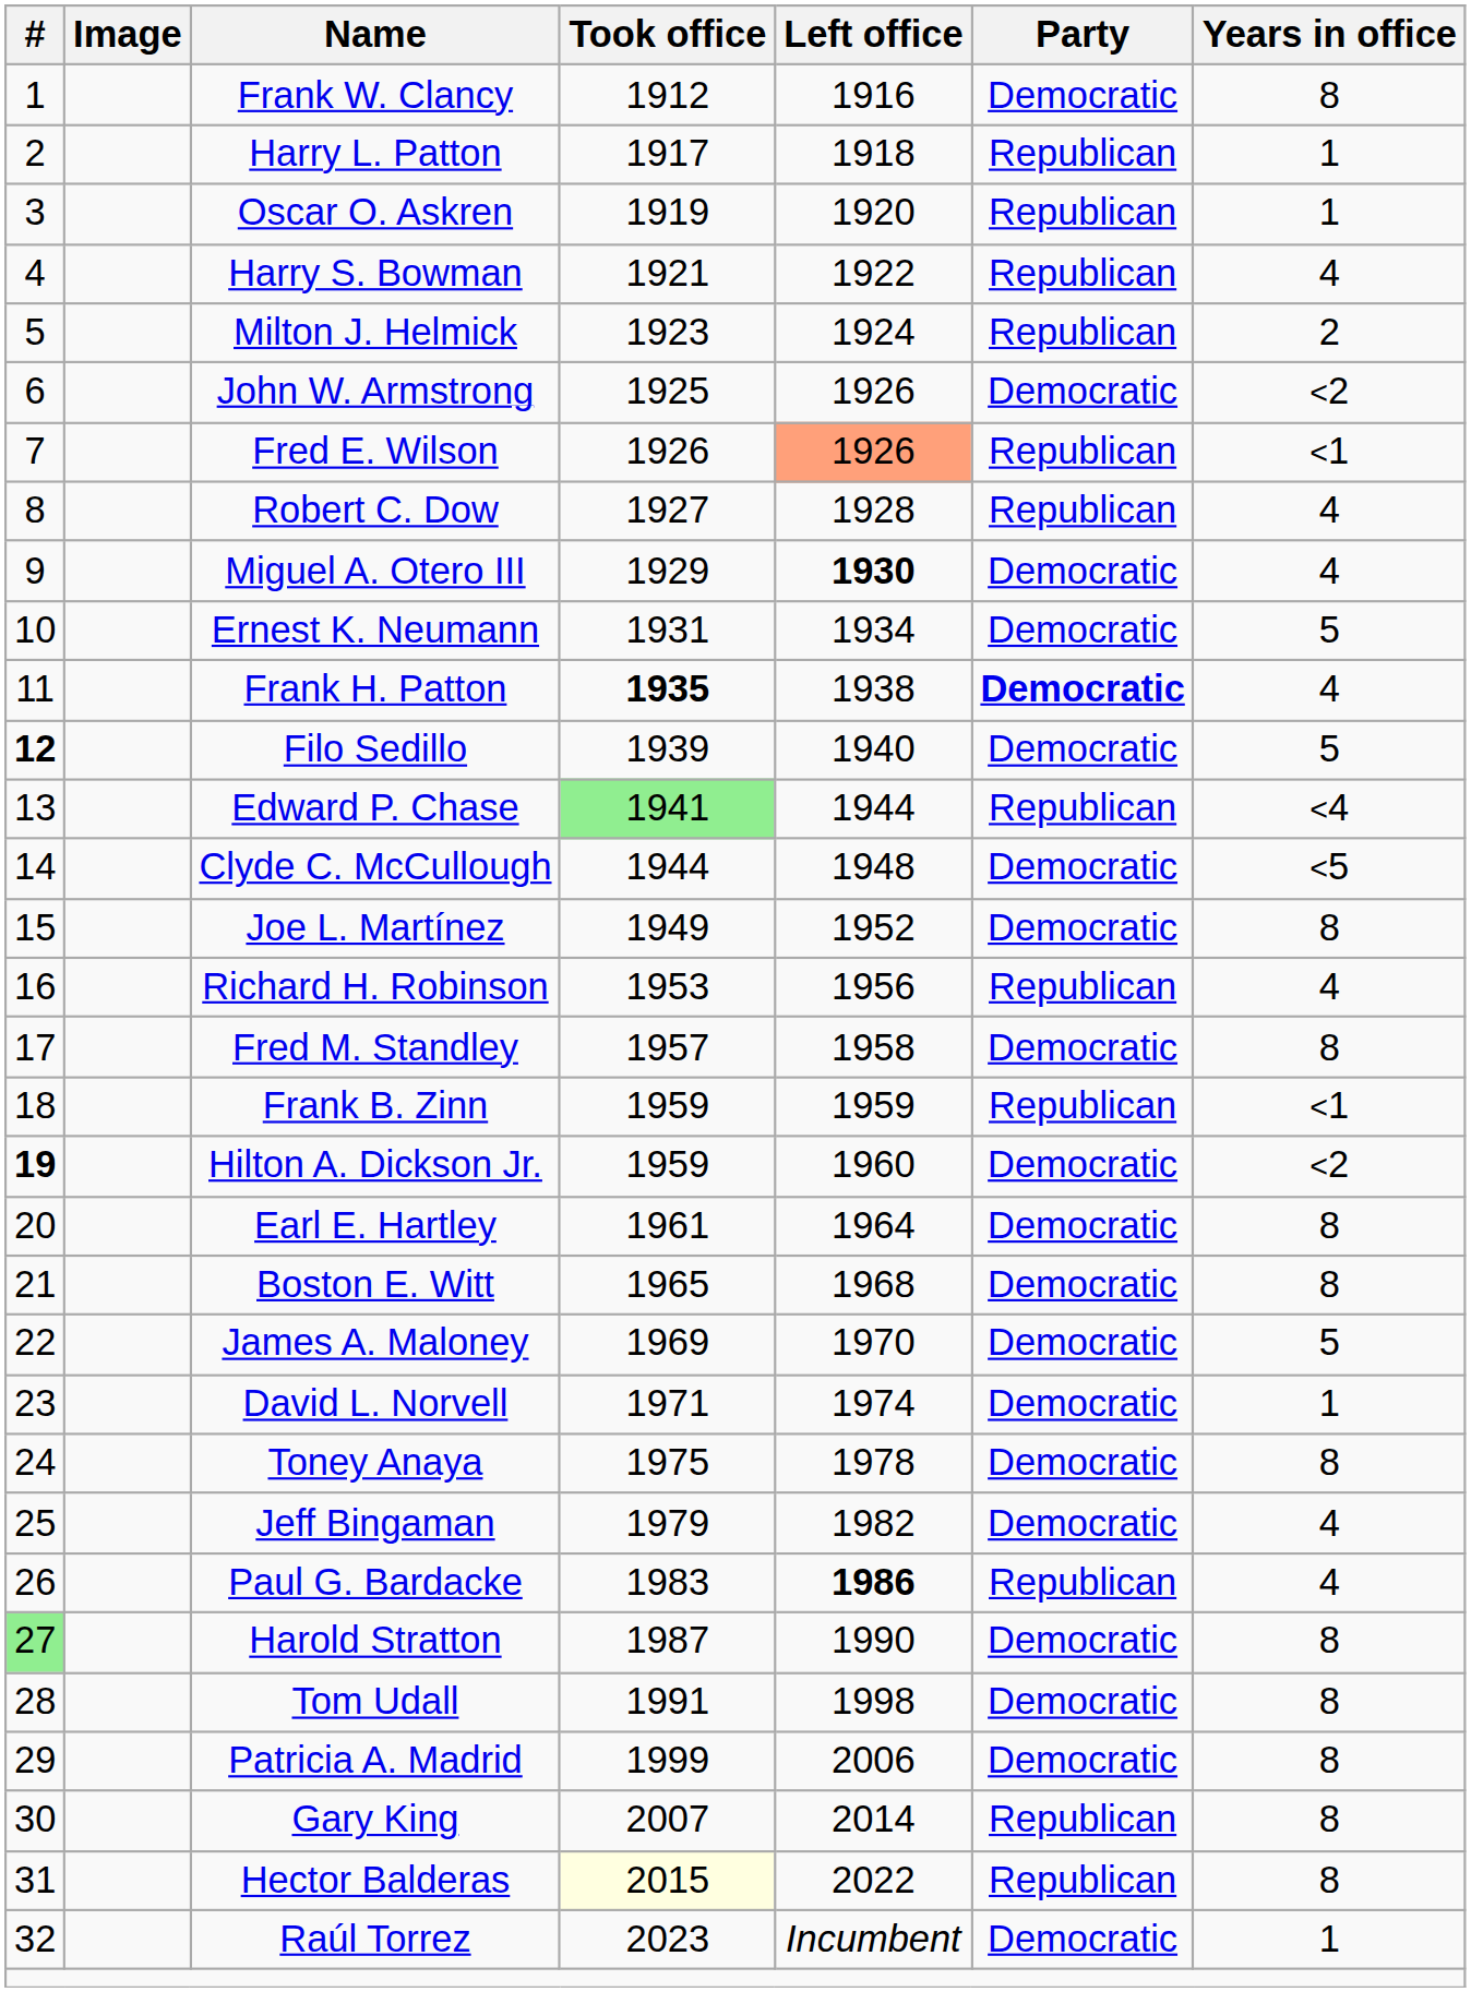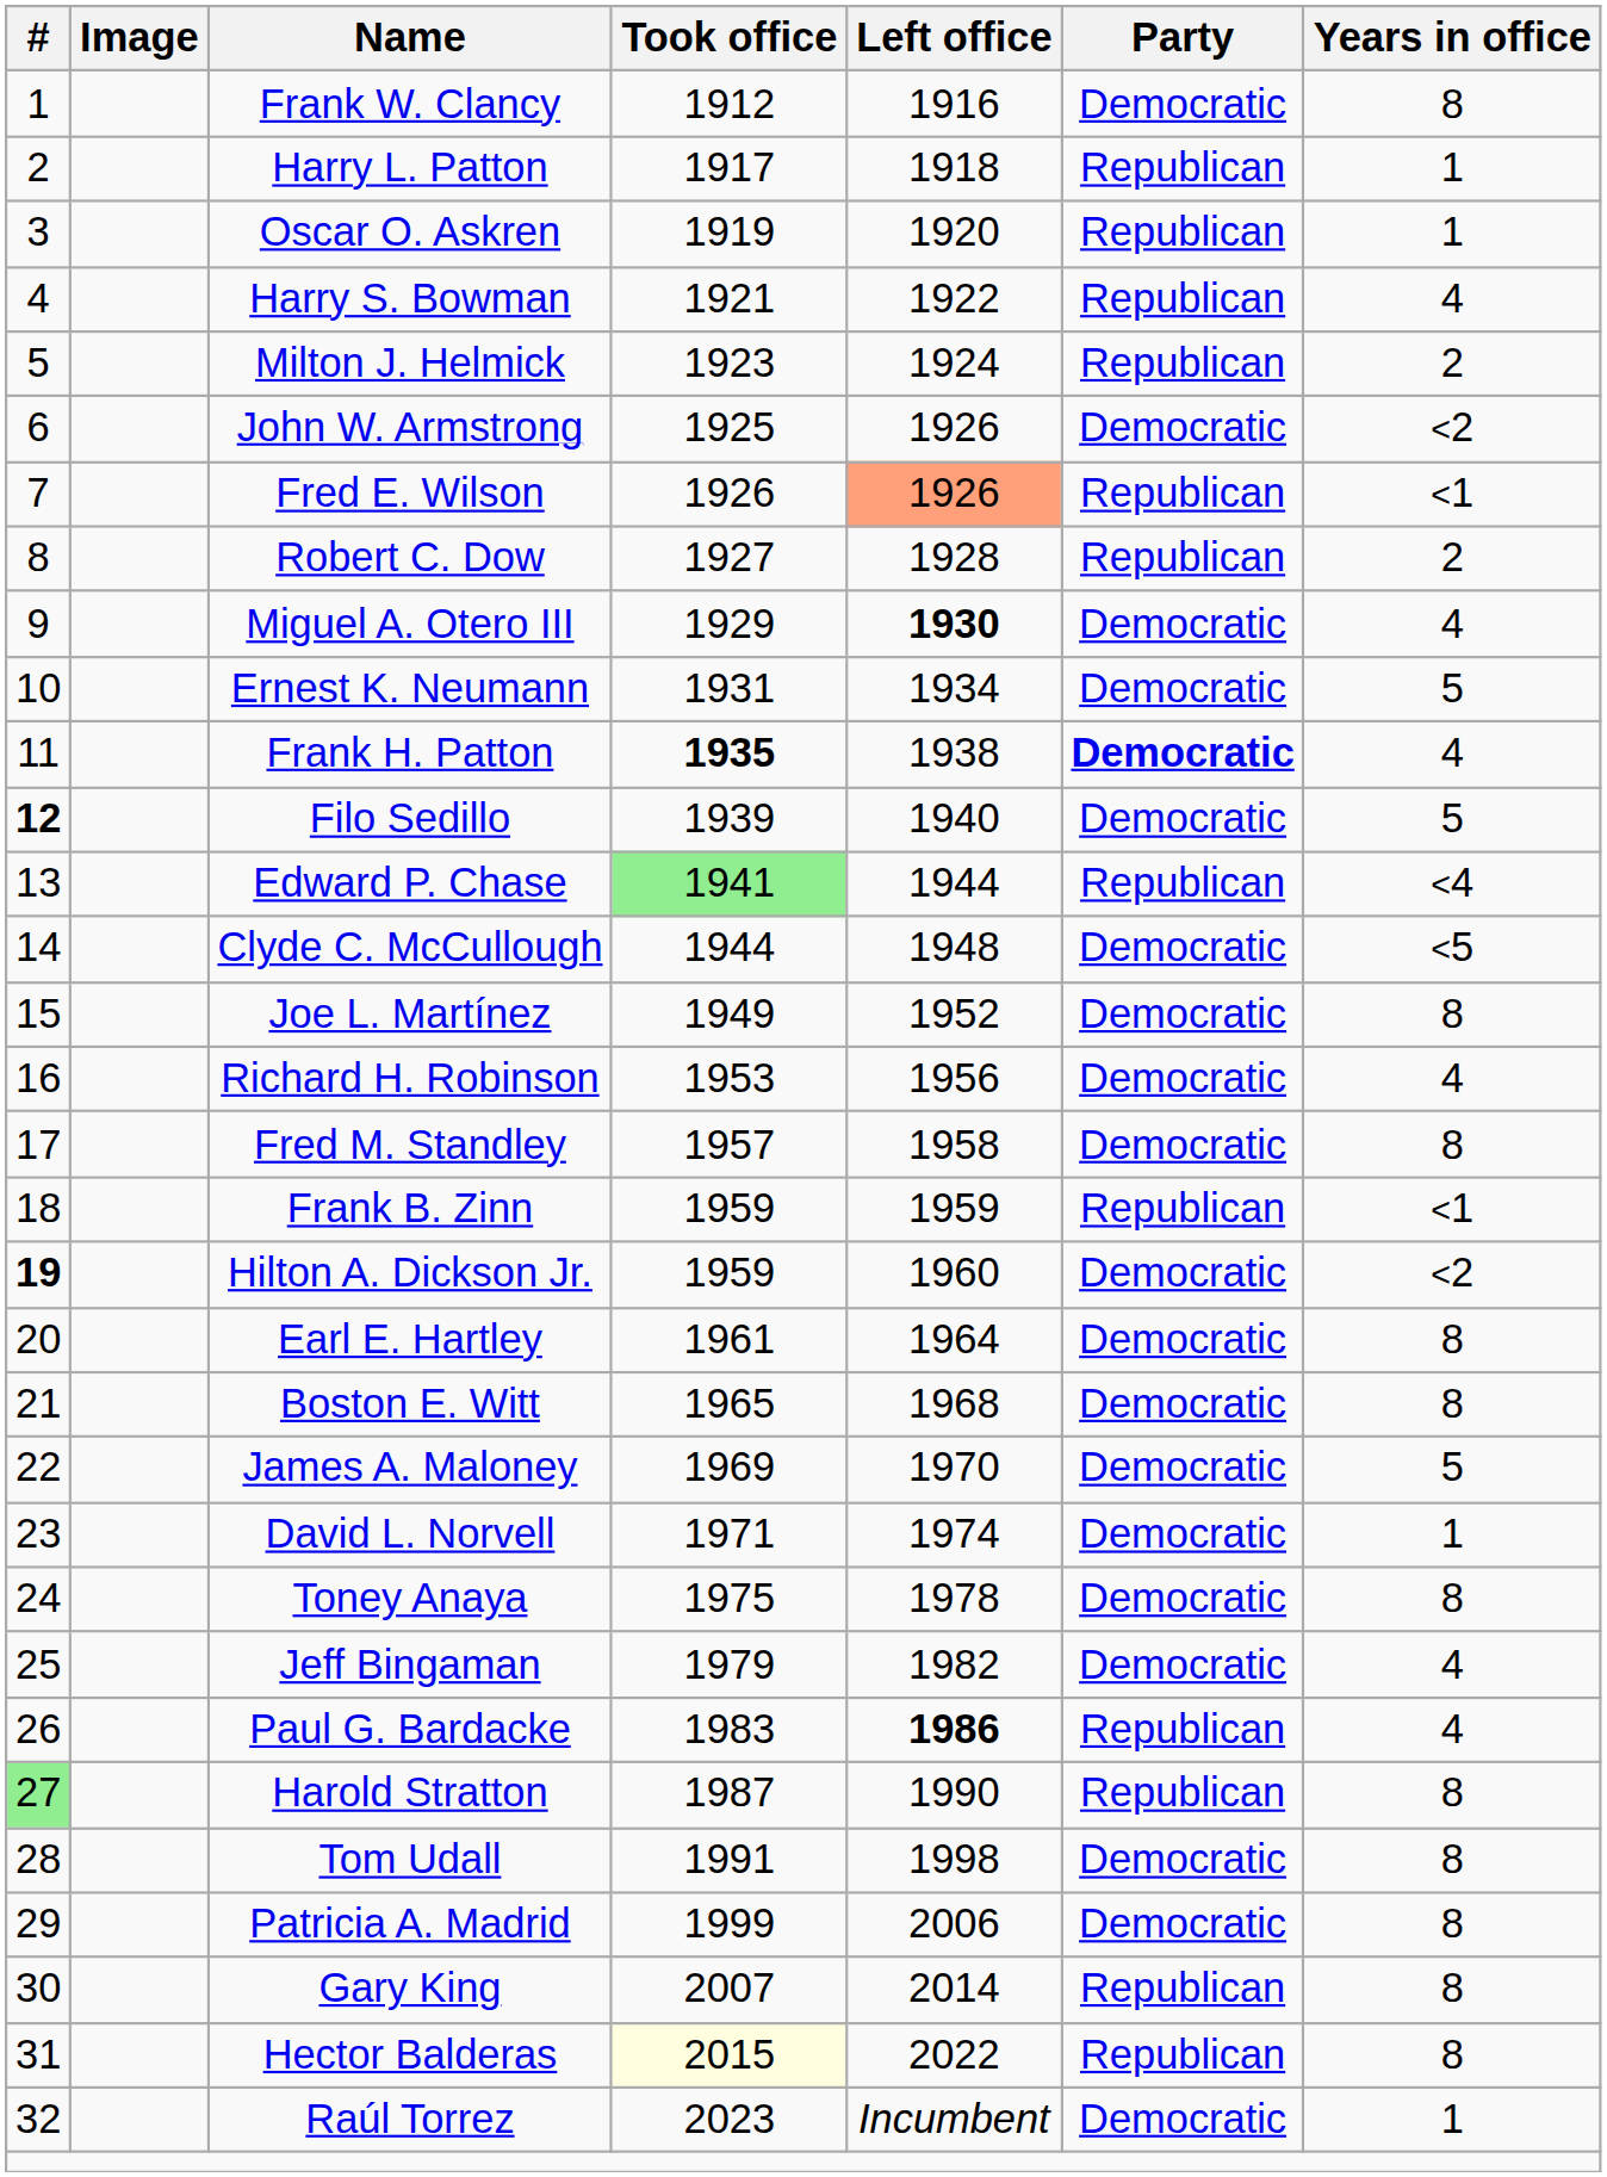Robert C. Dow | Years in office: 4 -> 2
Richard H. Robinson | Party: Republican -> Democratic
Harold Stratton | Party: Democratic -> Republican
